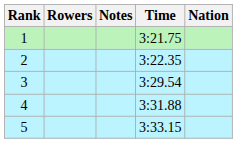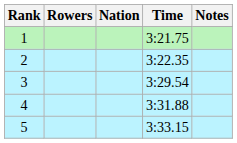columns swapped: Nation <-> Notes
